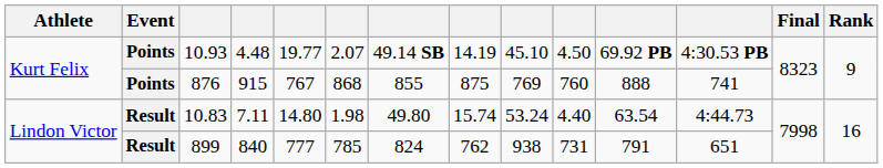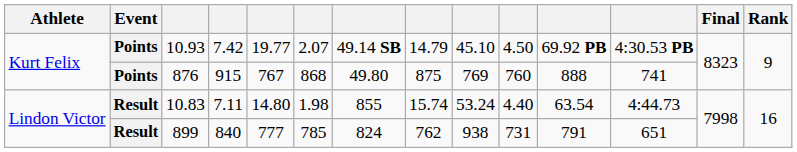10.93 | column 4: 4.48 -> 7.42
10.93 | column 8: 14.19 -> 14.79
876 | column 7: 855 -> 49.80
10.83 | column 7: 49.80 -> 855
